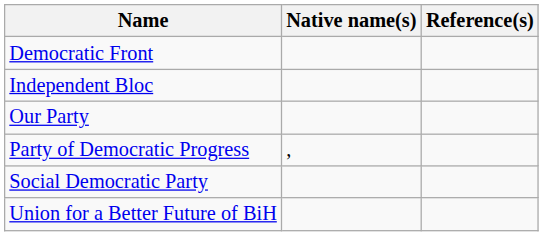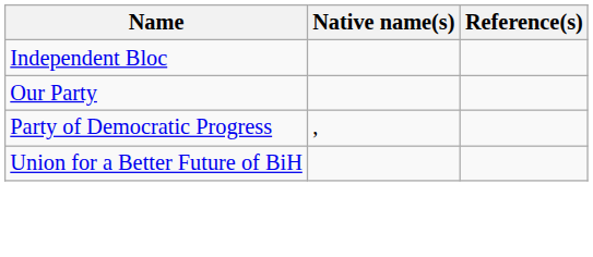- row: Democratic Front
- row: Social Democratic Party
